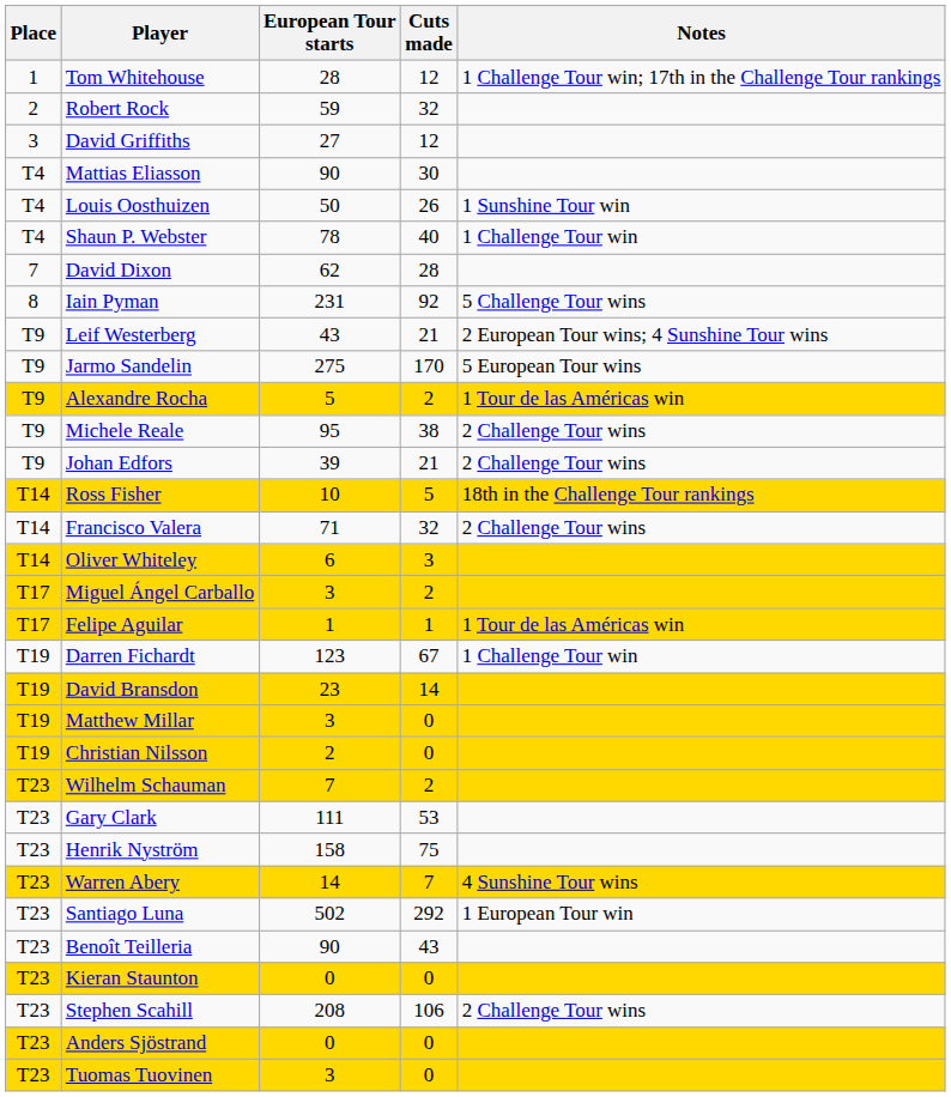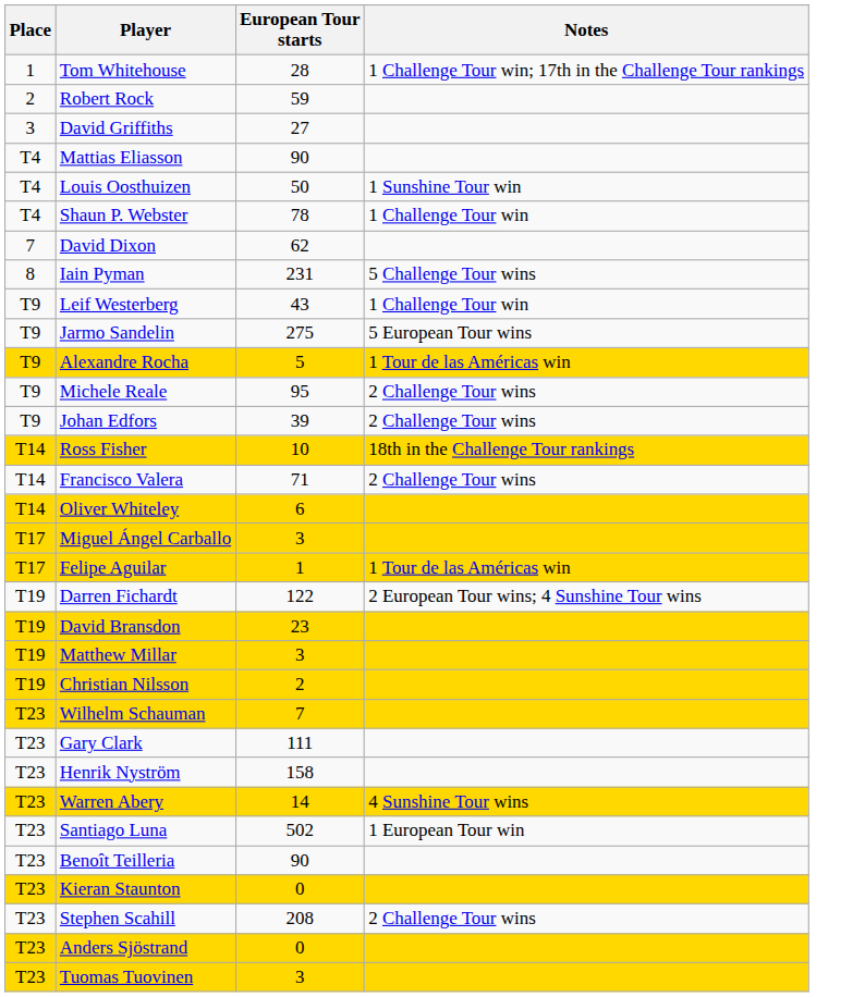- column: Cuts made | 12 | 32 | 12 | 30 | 26 | 40 | 28 | 92 | 21 | 170 | 2 | 38 | 21 | 5 | 32 | 3 | 2 | 1 | 67 | 14 | 0 | 0 | 2 | 53 | 75 | 7 | 292 | 43 | 0 | 106 | 0 | 0
Leif Westerberg | Notes: 2 European Tour wins; 4 Sunshine Tour wins -> 1 Challenge Tour win
Darren Fichardt | European Tour starts: 123 -> 122
Darren Fichardt | Notes: 1 Challenge Tour win -> 2 European Tour wins; 4 Sunshine Tour wins
